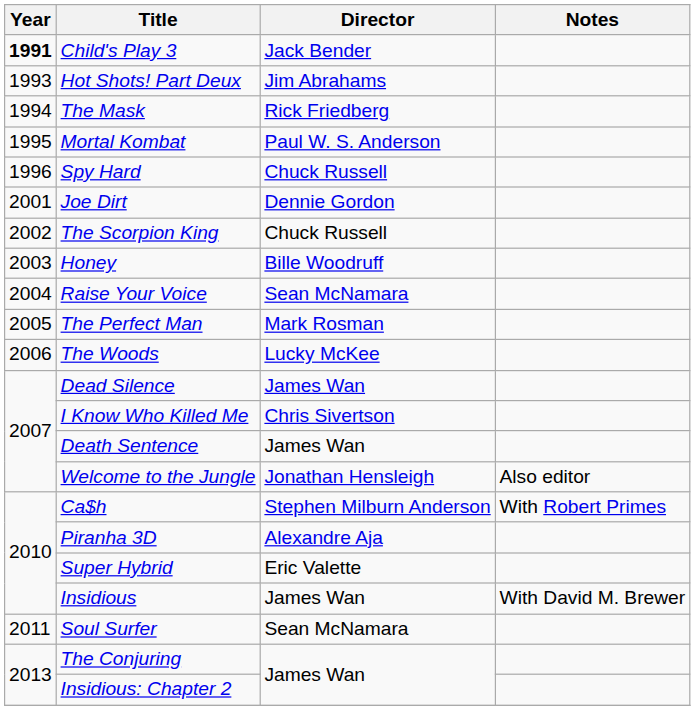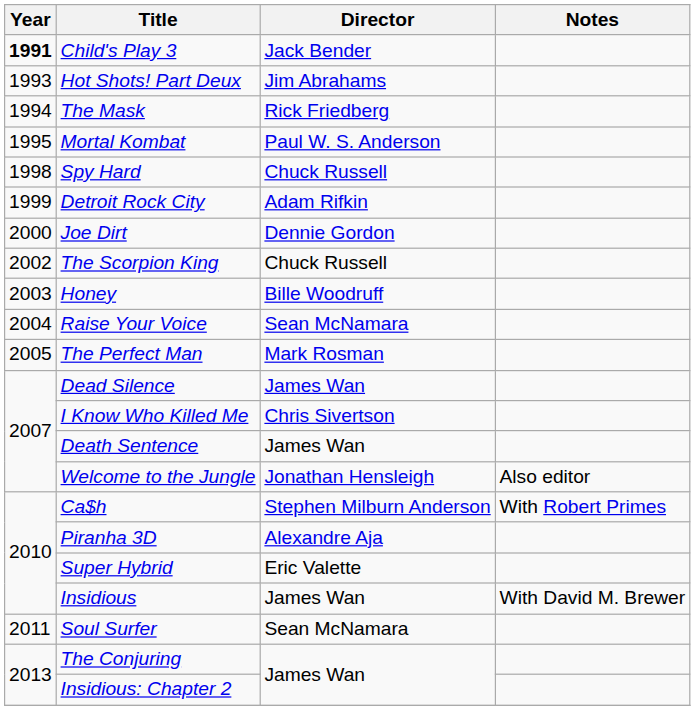Spy Hard | Year: 1996 -> 1998
+ row: 1999 | Detroit Rock City | Adam Rifkin
Joe Dirt | Year: 2001 -> 2000
- row: 2006 | The Woods | Lucky McKee
